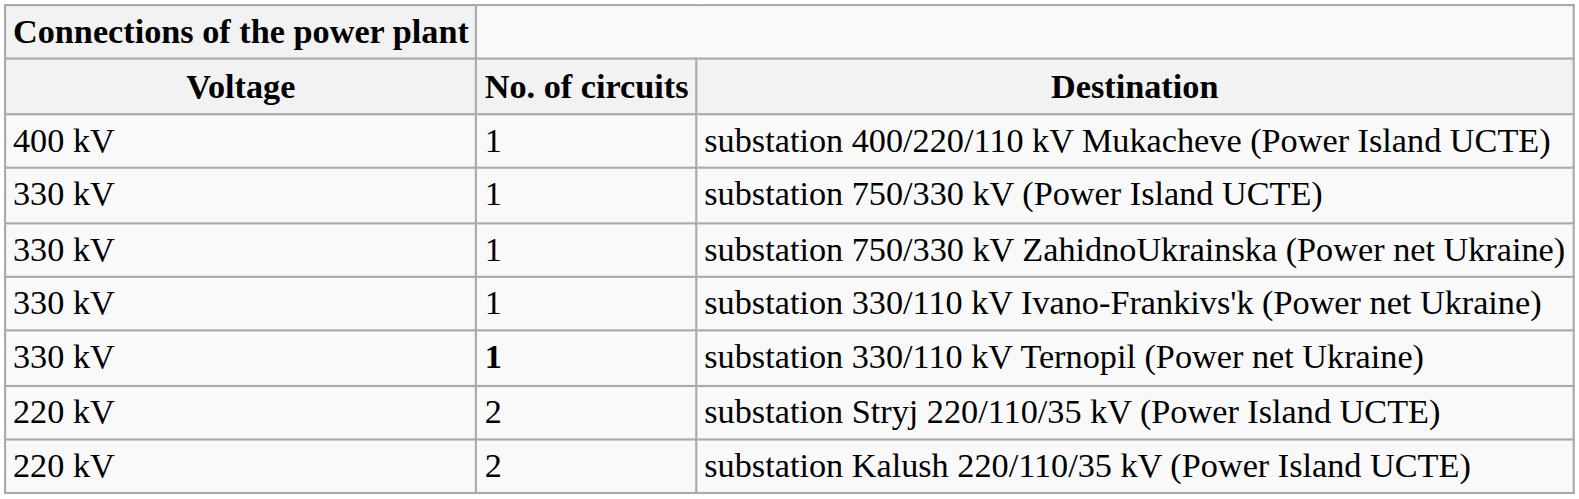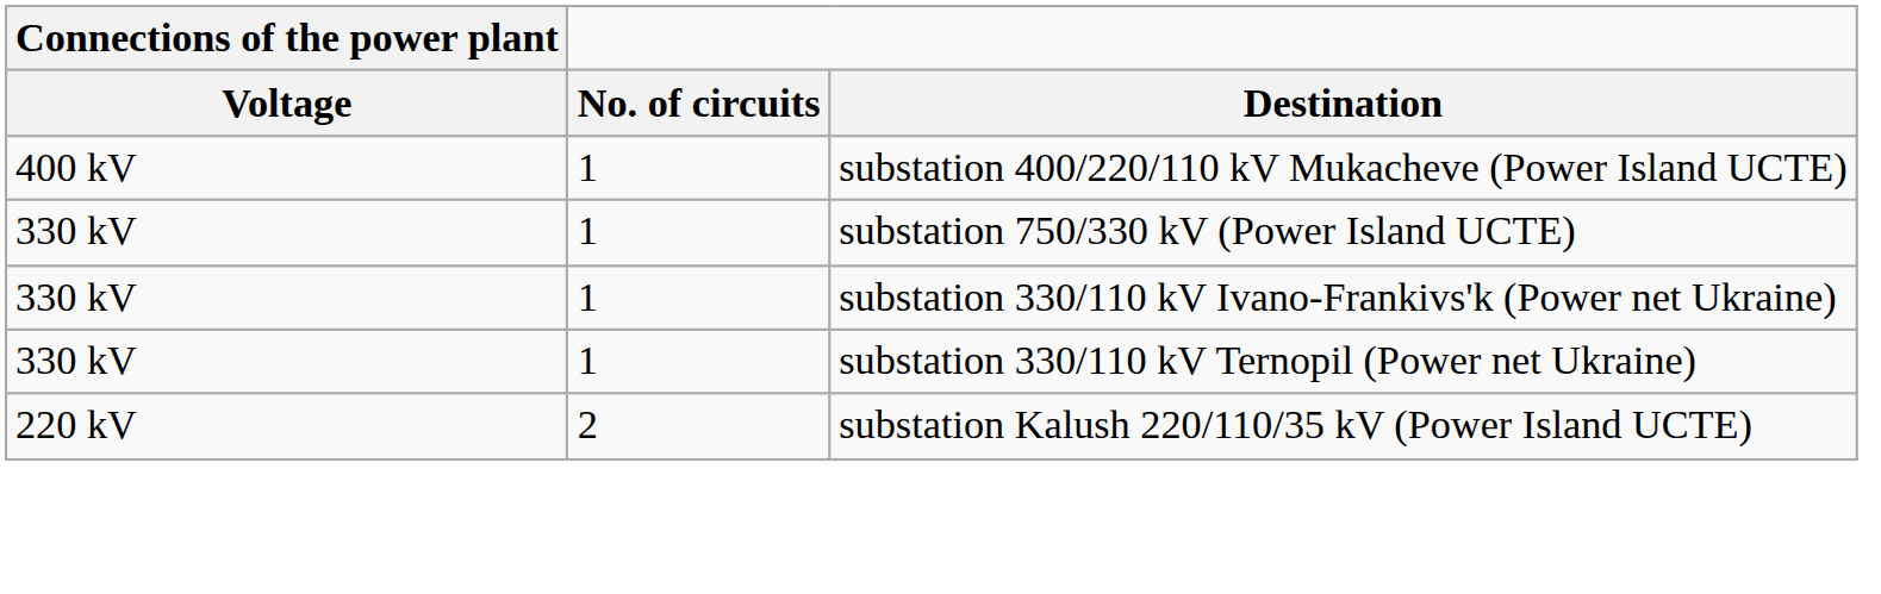- row: 330 kV | 1 | substation 750/330 kV ZahidnoUkrainska (Power net Ukraine)
substation 330/110 kV Ternopil (Power net Ukraine) | No. of circuits: bold -> normal
- row: 220 kV | 2 | substation Stryj 220/110/35 kV (Power Island UCTE)
